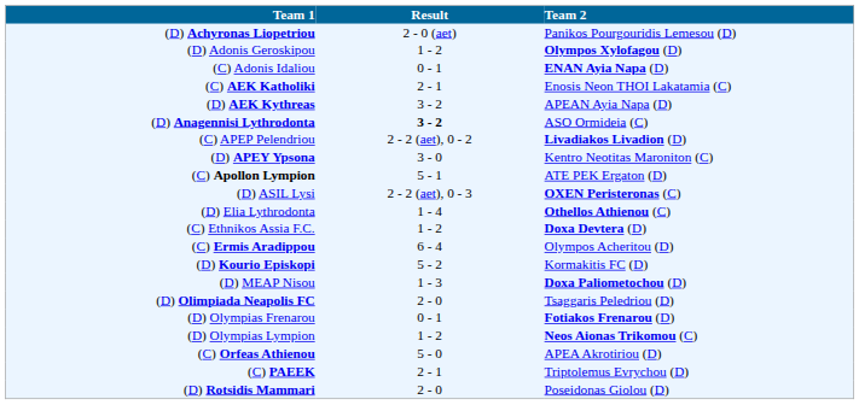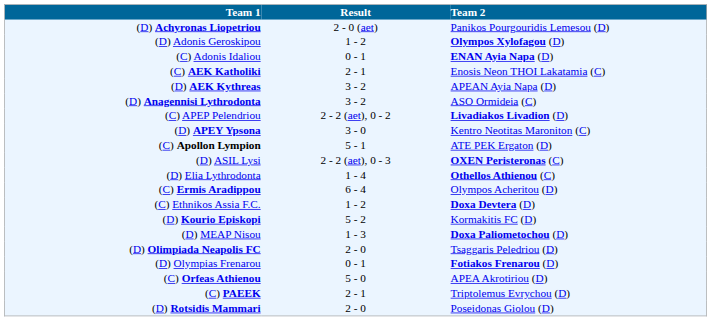(D) Anagennisi Lythrodonta | Result: bold -> normal
rows swapped: (C) Ermis Aradippou <-> (C) Ethnikos Assia F.C.
- row: (D) Olympias Lympion | 1 - 2 | Neos Aionas Trikomou (C)
